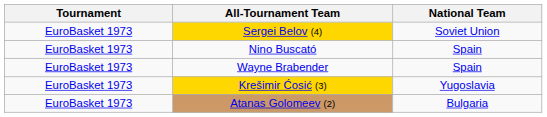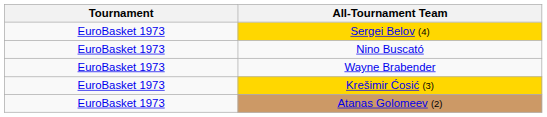- column: National Team | Soviet Union | Spain | Spain | Yugoslavia | Bulgaria
